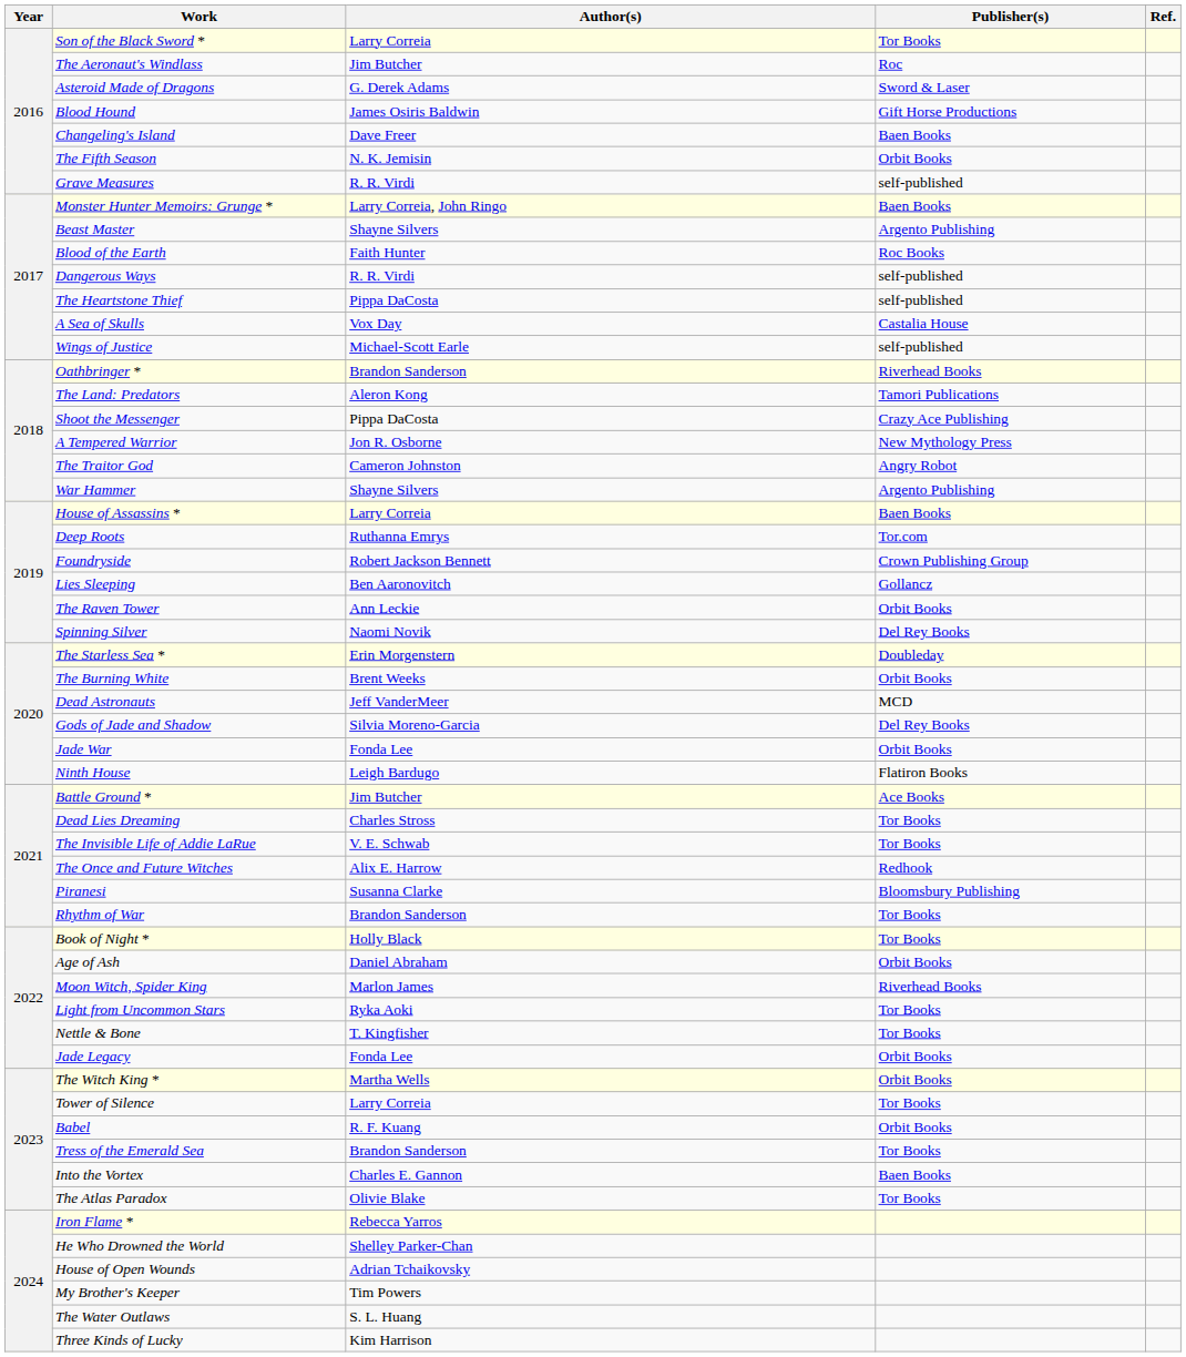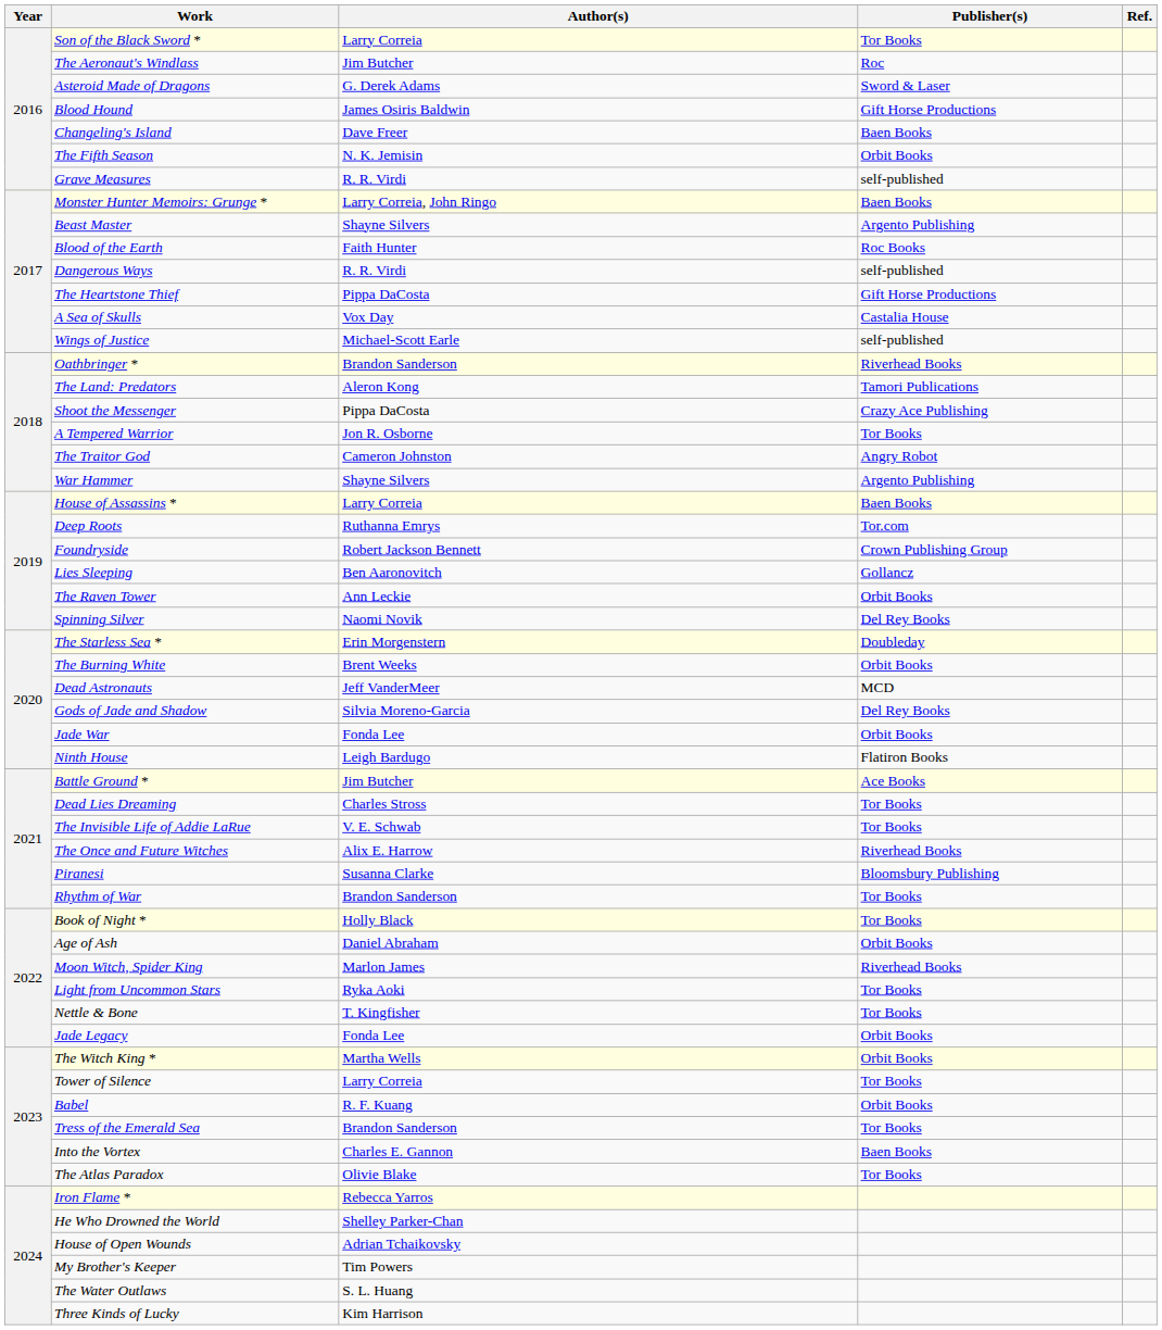The Heartstone Thief | Publisher(s): self-published -> Gift Horse Productions
A Tempered Warrior | Publisher(s): New Mythology Press -> Tor Books
The Once and Future Witches | Publisher(s): Redhook -> Riverhead Books
